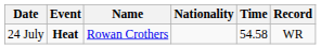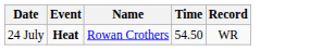- column: Nationality
24 July | Time: 54.58 -> 54.50
